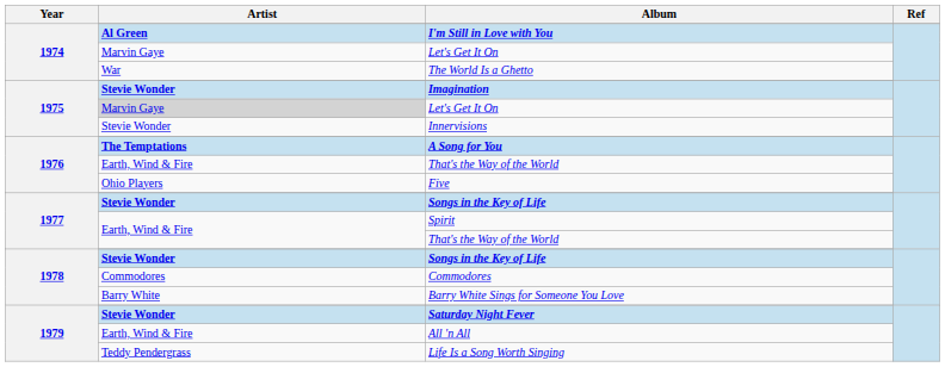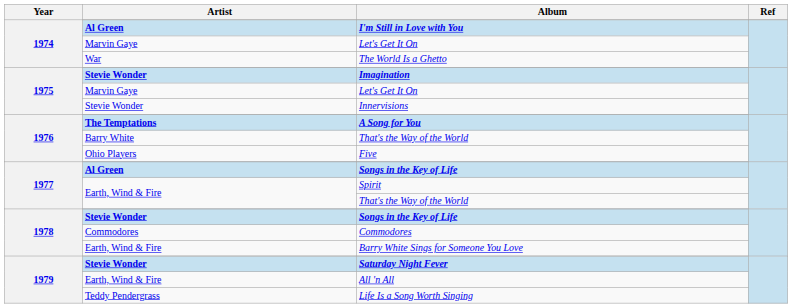1975 / Let's Get It On | Artist: lightgrey background -> no background
1976 / That's the Way of the World | Artist: Earth, Wind & Fire -> Barry White
1977 / Songs in the Key of Life | Artist: Stevie Wonder -> Al Green
Barry White Sings for Someone You Love | Artist: Barry White -> Earth, Wind & Fire
